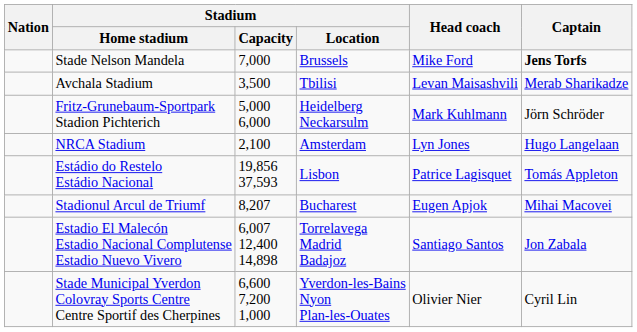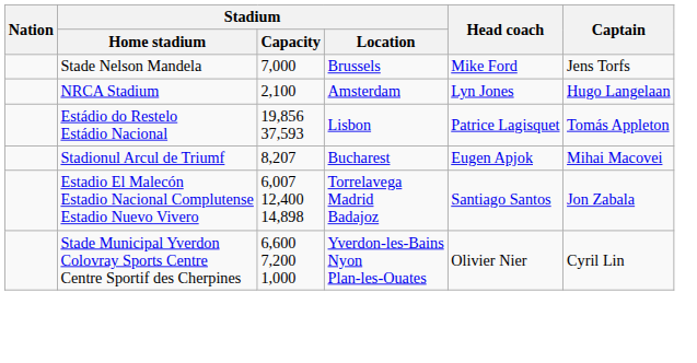Stade Nelson Mandela | Captain: bold -> normal
- row: Avchala Stadium | 3,500 | Tbilisi | Levan Maisashvili | Merab Sharikadze
- row: Fritz-Grunebaum-Sportpark Stadion Pichterich | 5,000 6,000 | Heidelberg Neckarsulm | Mark Kuhlmann | Jörn Schröder
